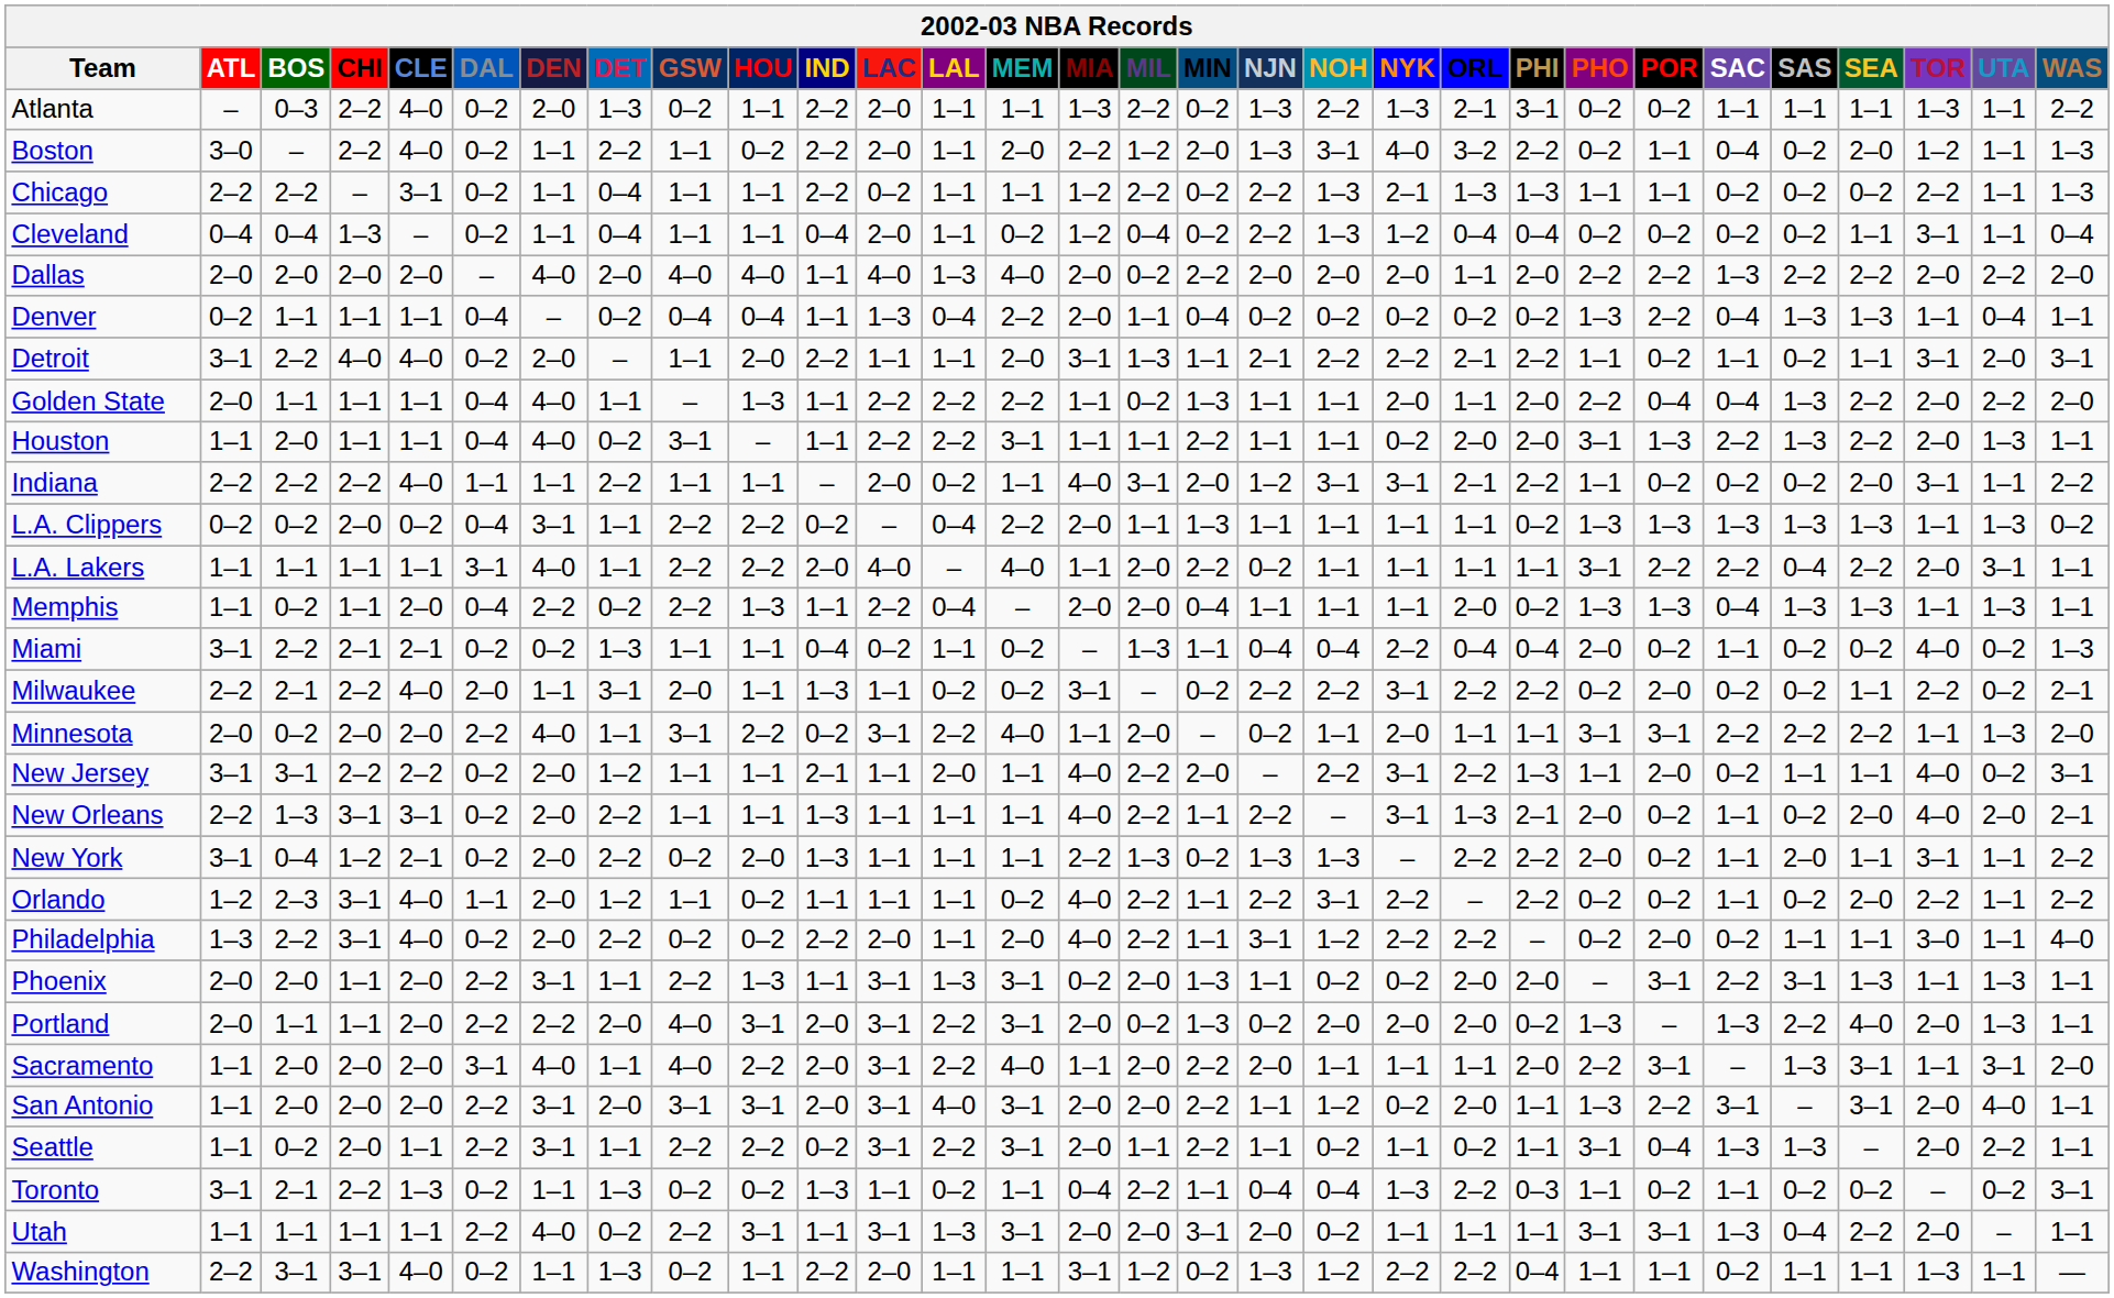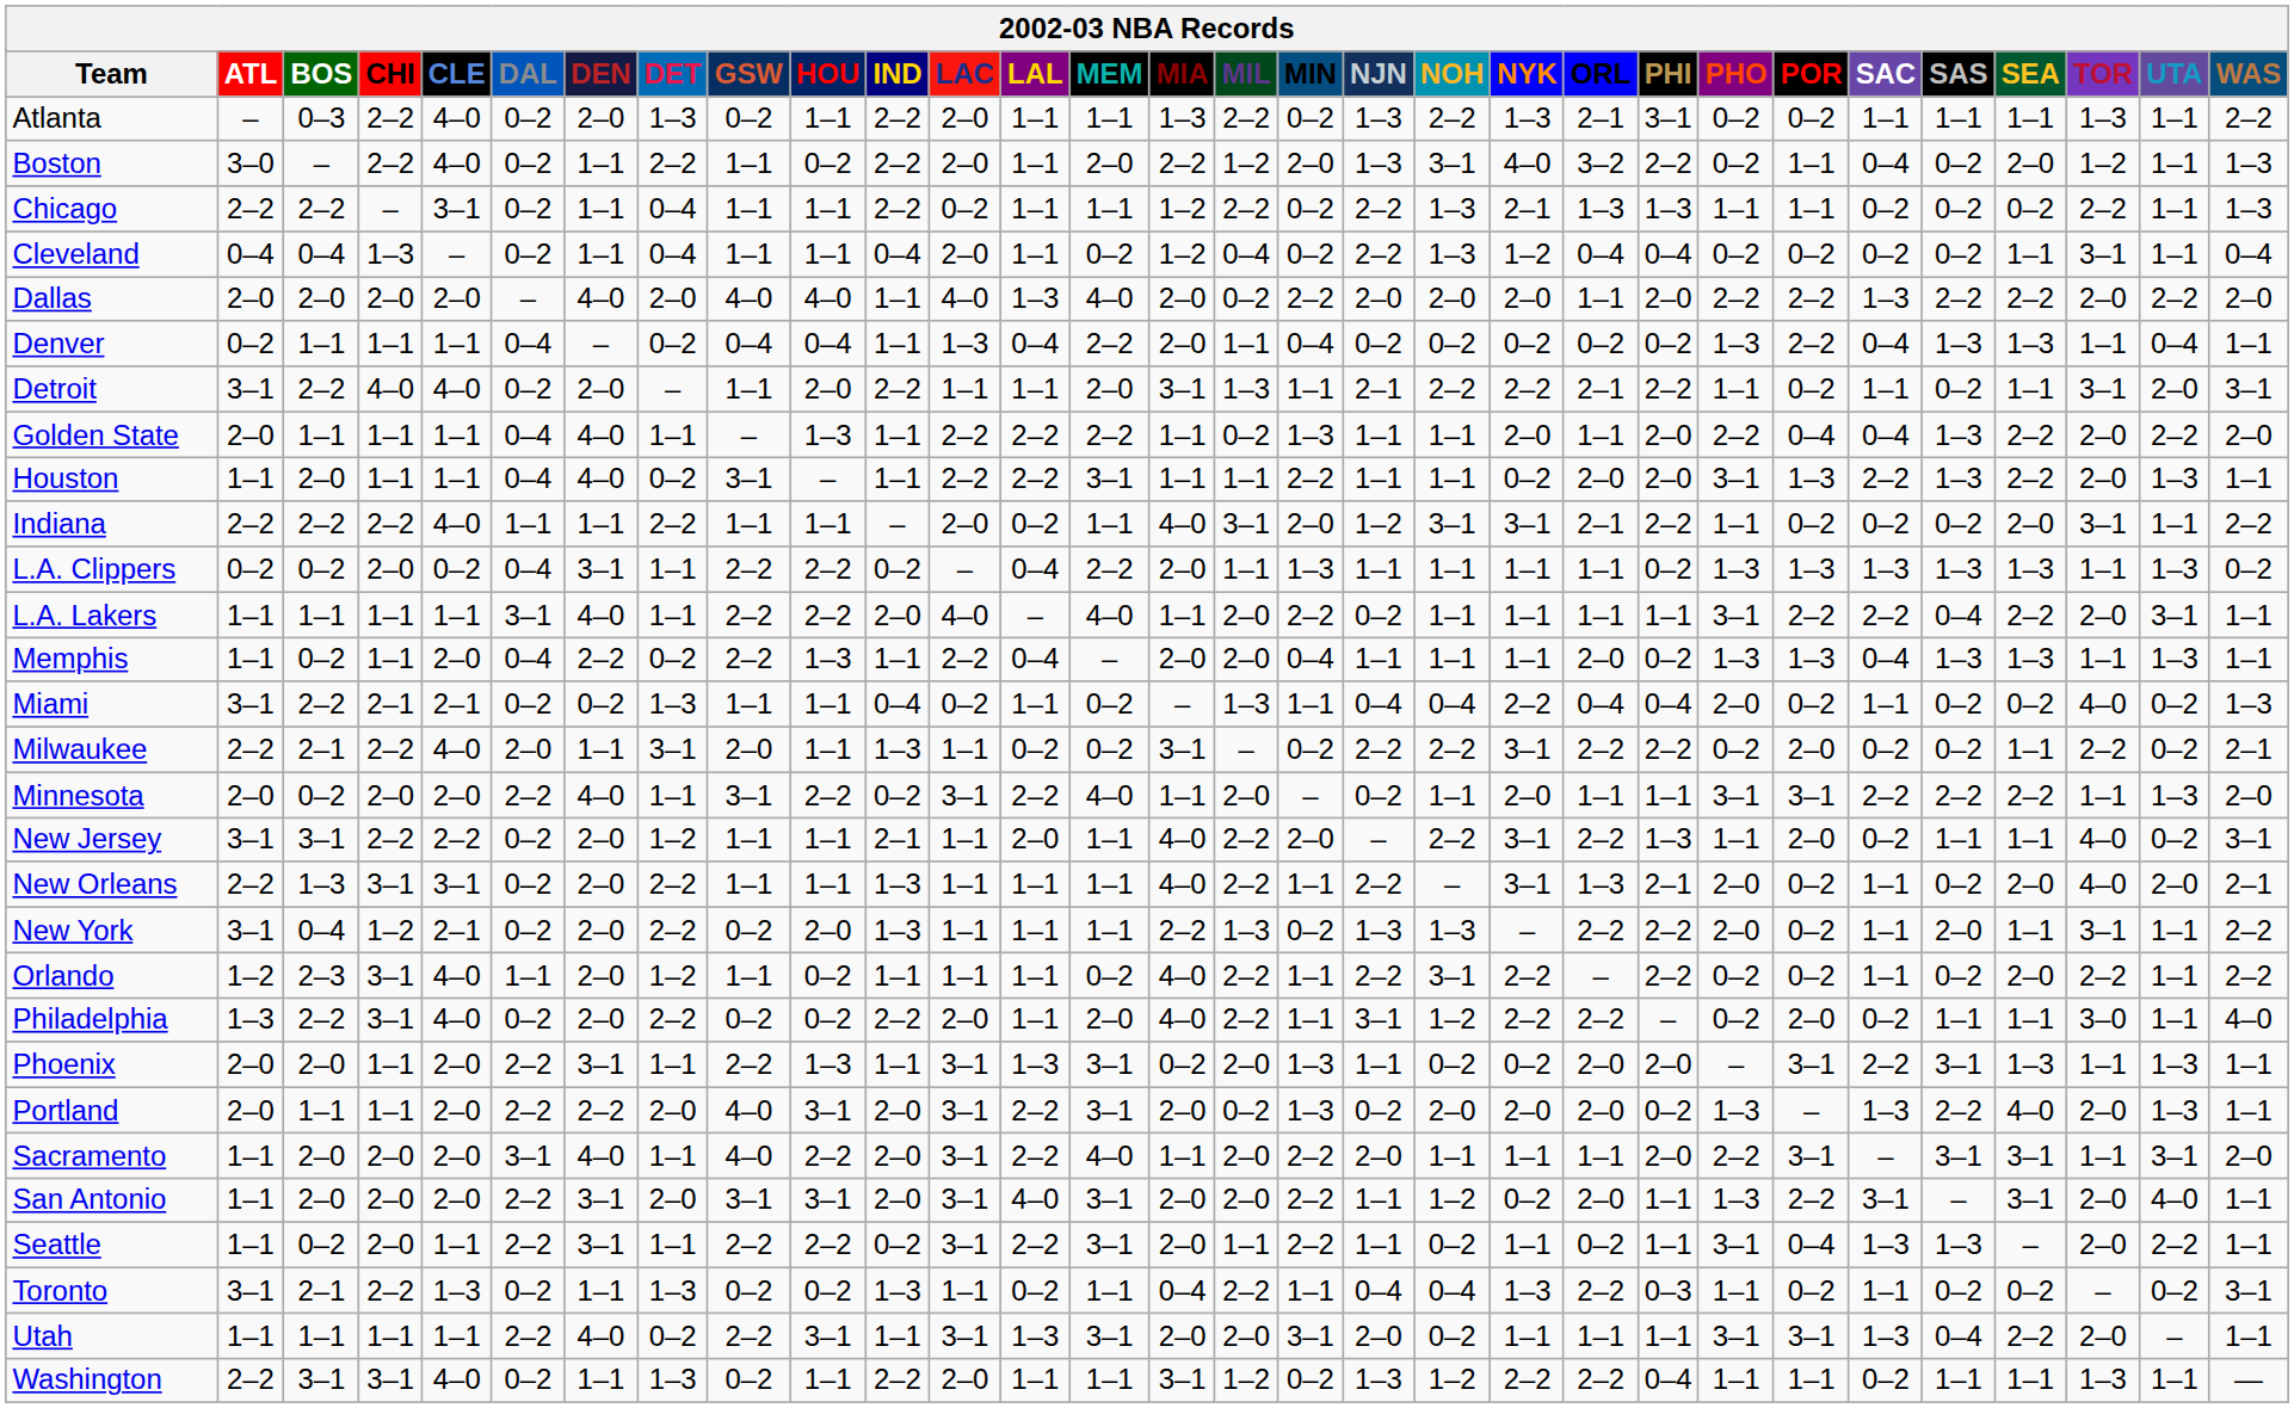Sacramento | SAS: 1–3 -> 3–1
